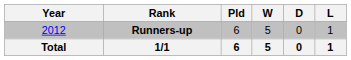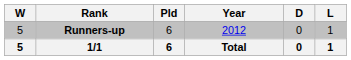columns swapped: Year <-> W
